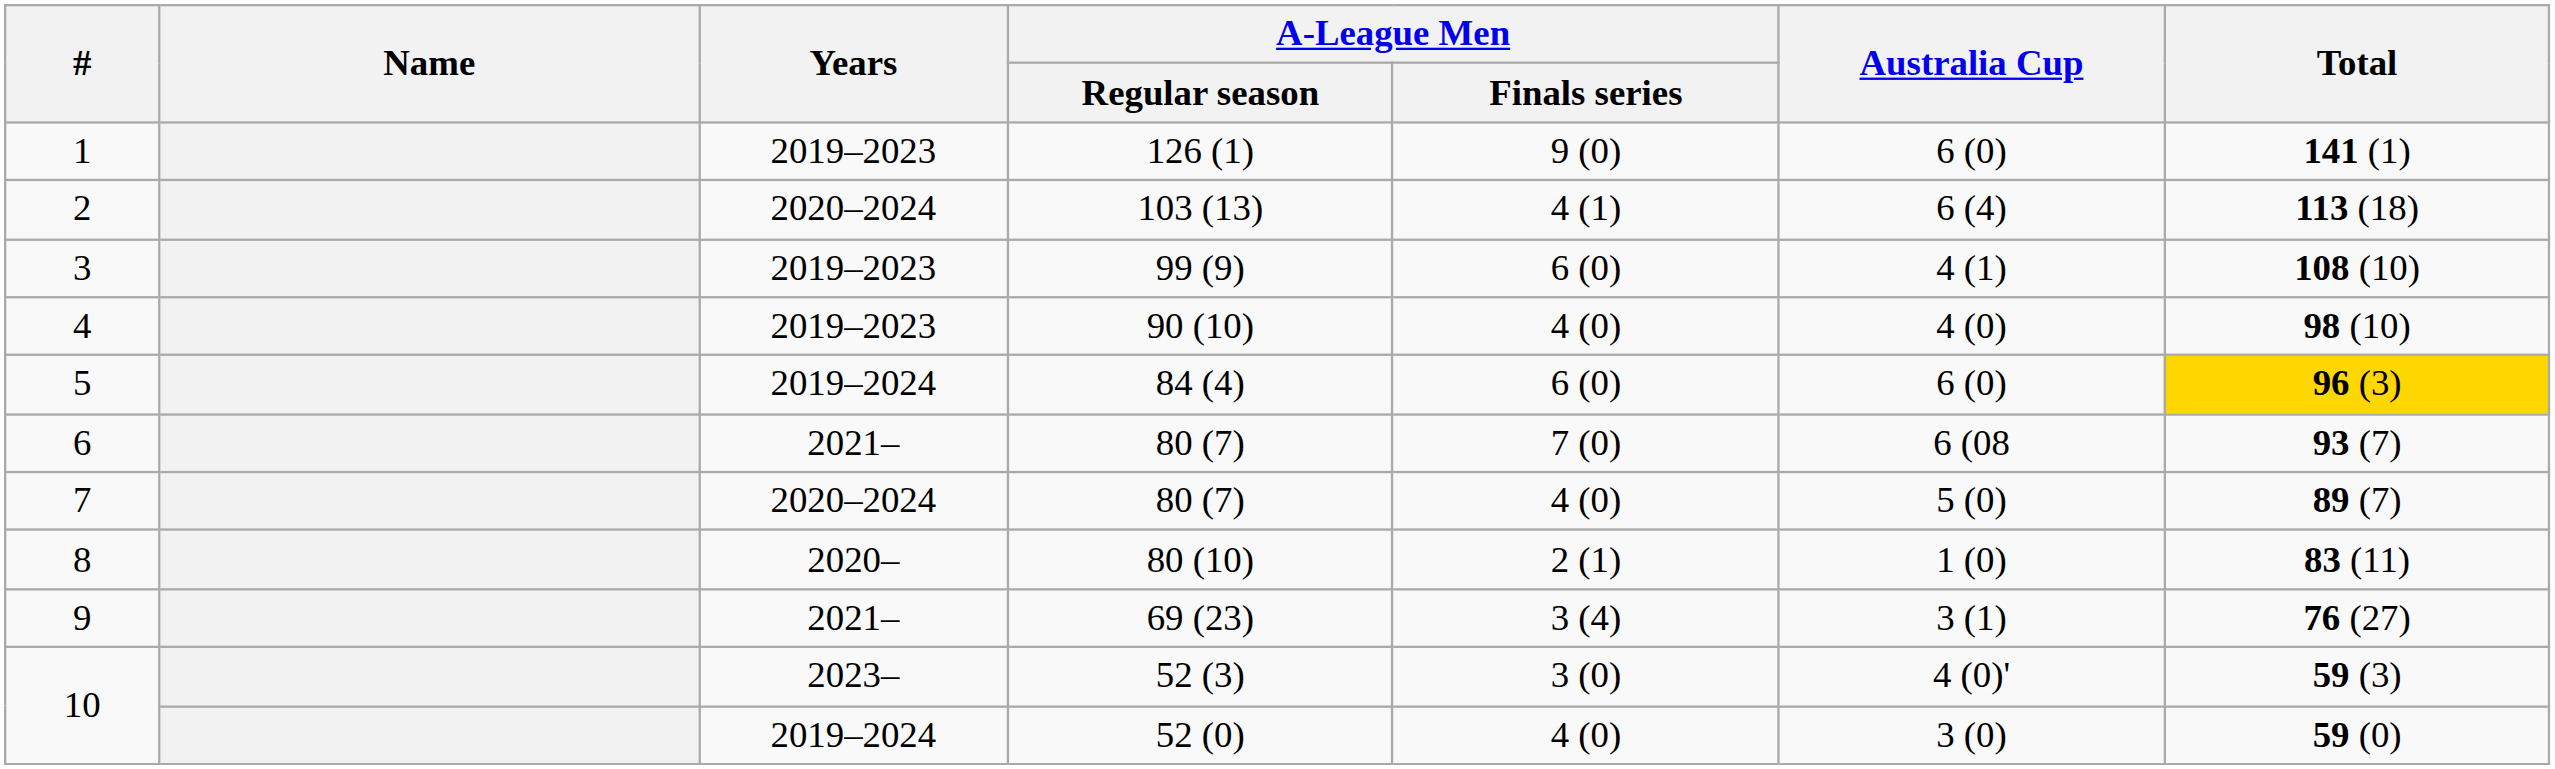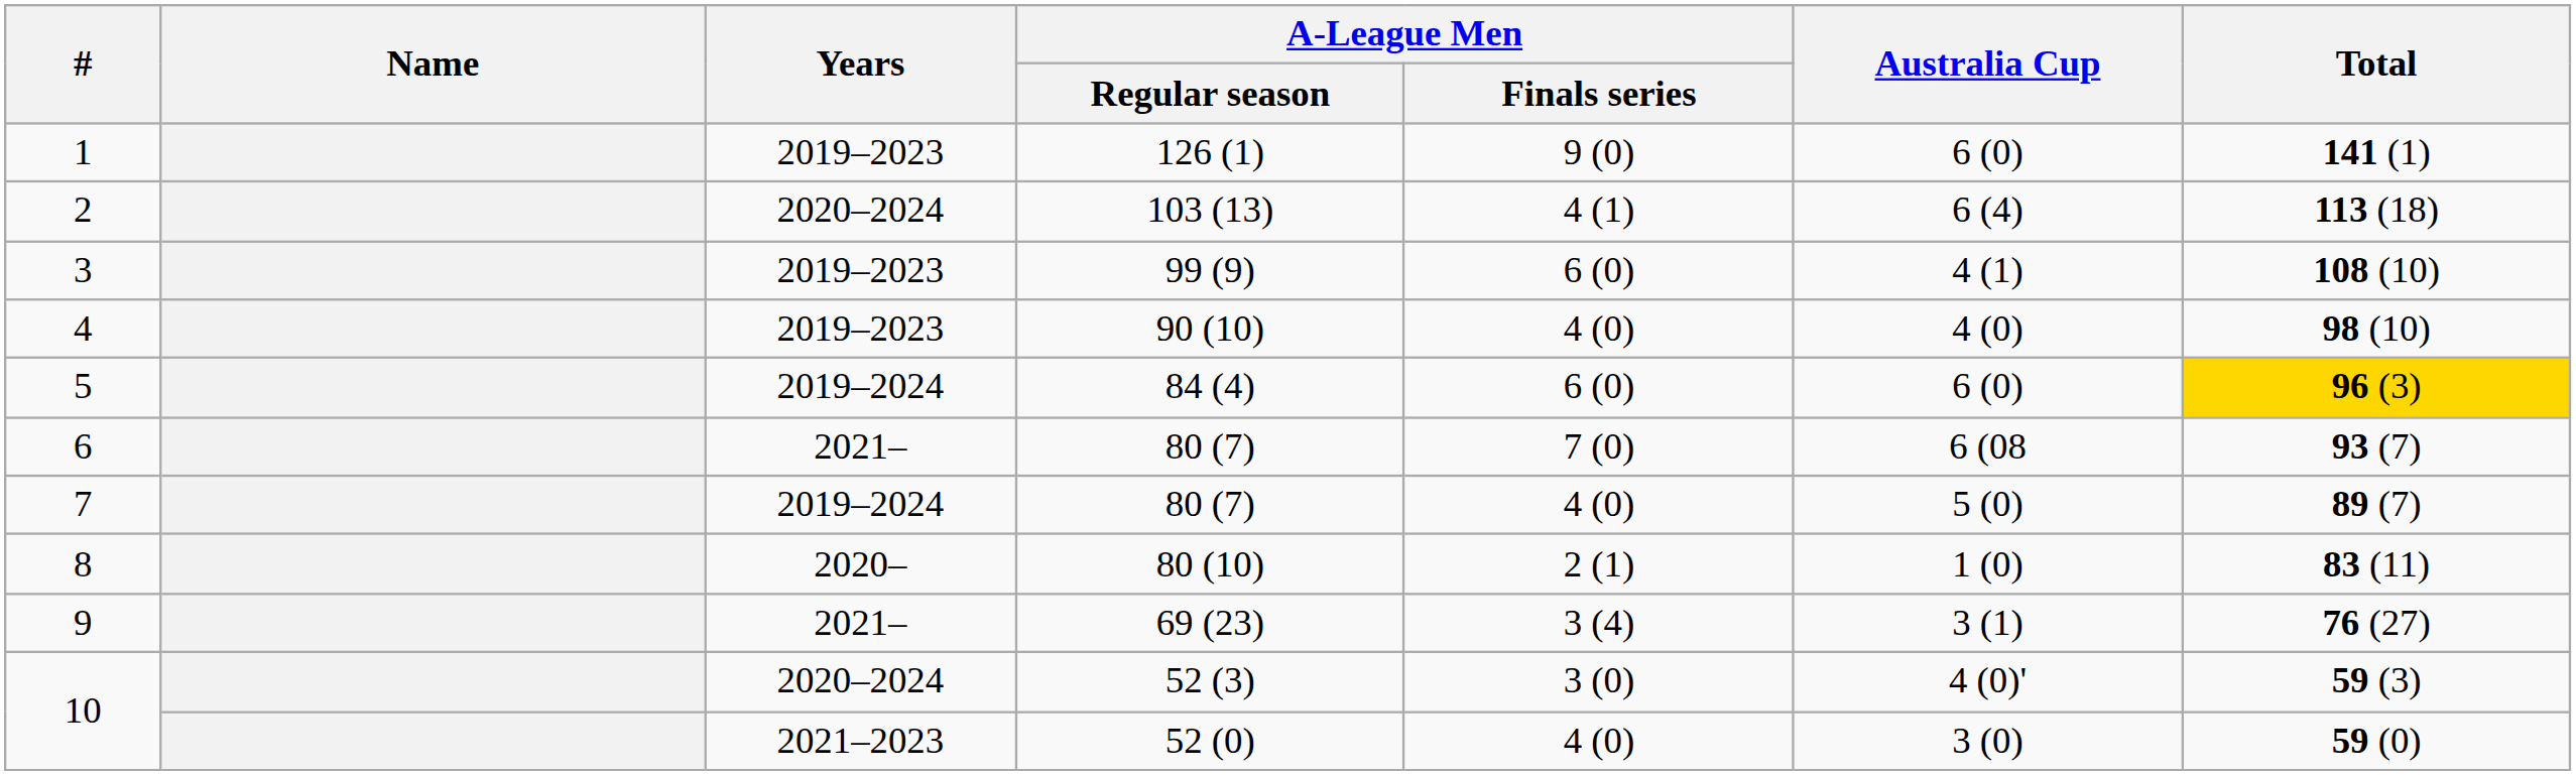7 | Years: 2020–2024 -> 2019–2024
10 / 52 (3) | Years: 2023– -> 2020–2024
10 / 52 (0) | Years: 2019–2024 -> 2021–2023
